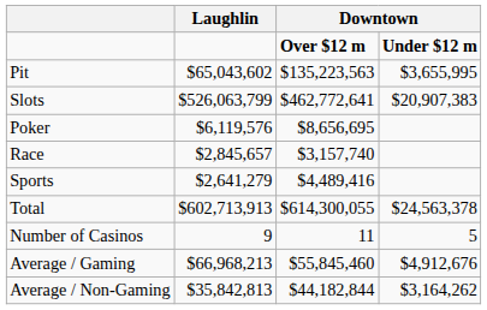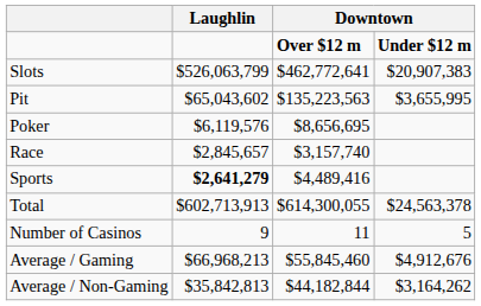rows swapped: Pit <-> Slots
Sports | Laughlin: normal -> bold
